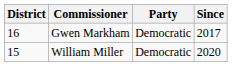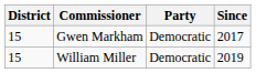Gwen Markham | District: 16 -> 15
William Miller | Since: 2020 -> 2019
